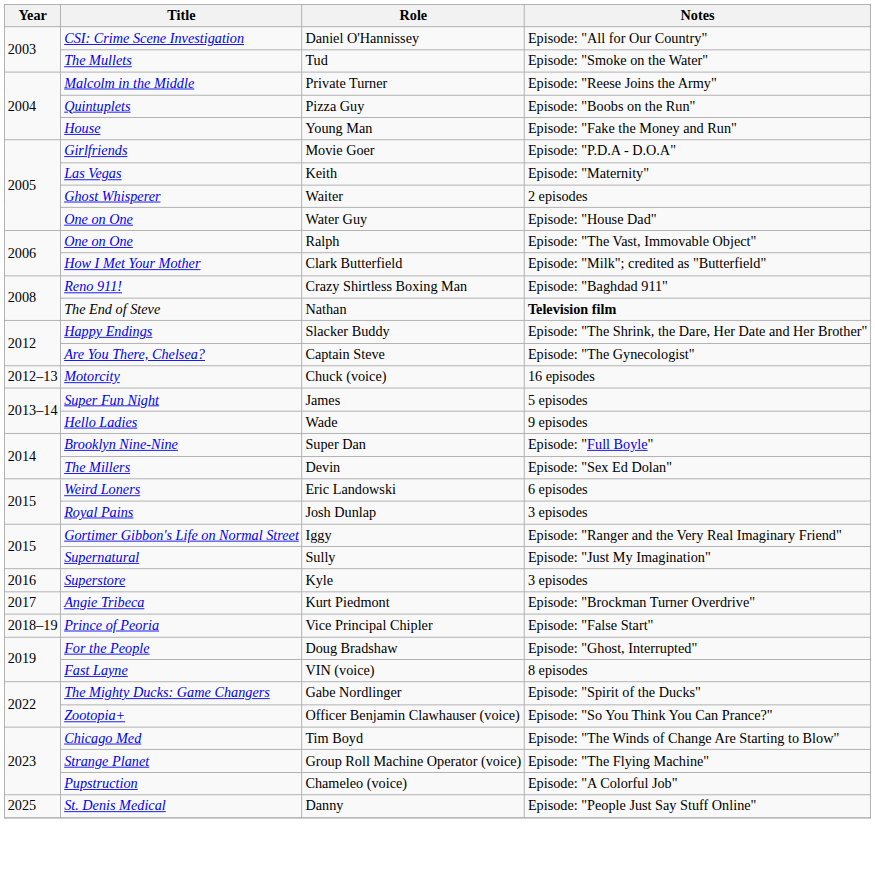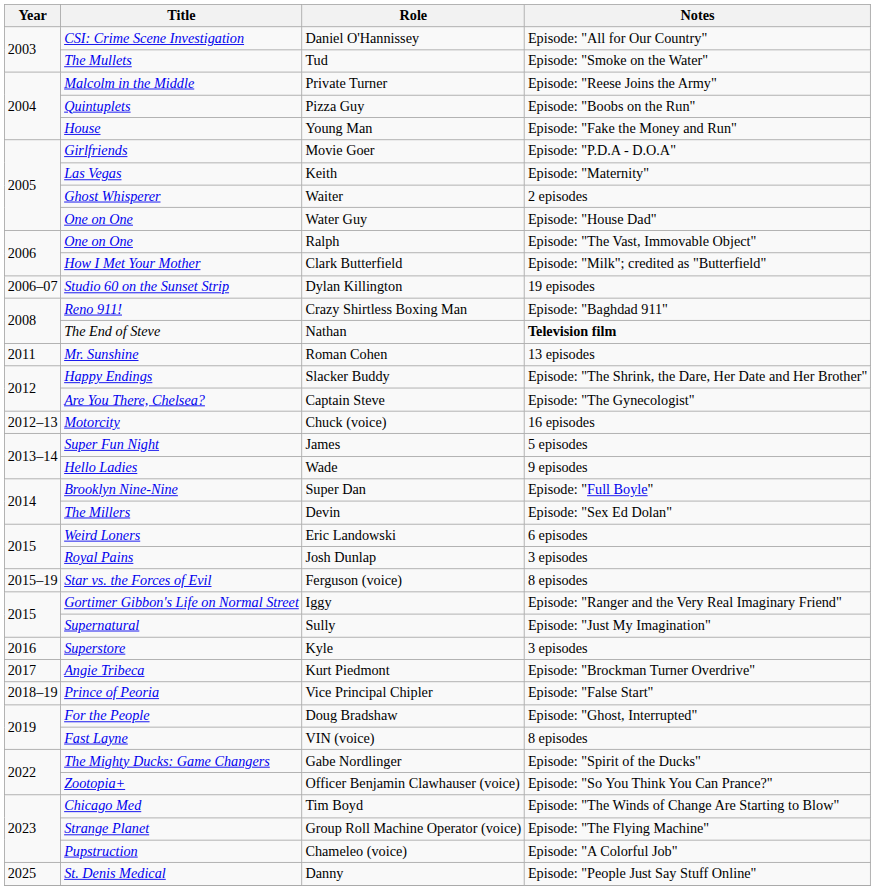+ row: 2006–07 | Studio 60 on the Sunset Strip | Dylan Killington | 19 episodes
+ row: 2011 | Mr. Sunshine | Roman Cohen | 13 episodes
+ row: 2015–19 | Star vs. the Forces of Evil | Ferguson (voice) | 8 episodes
